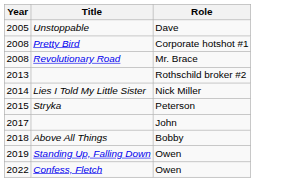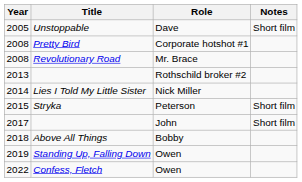+ column: Notes | Short film | Short film | Short film
